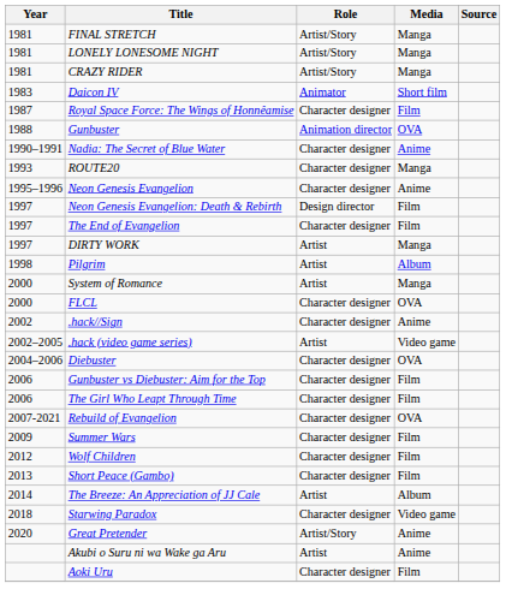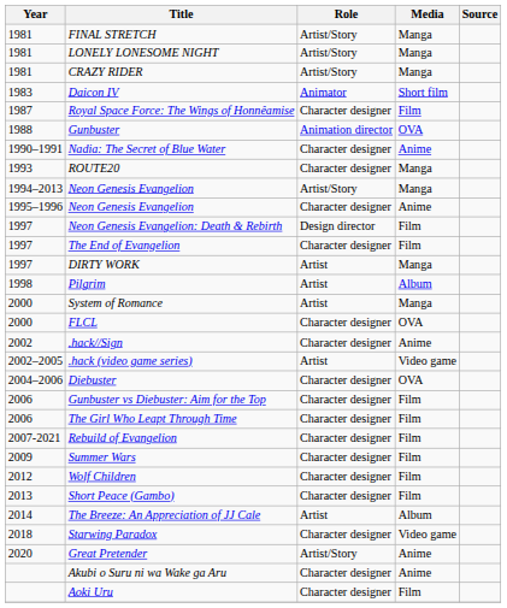+ row: 1994–2013 | Neon Genesis Evangelion | Artist/Story | Manga
Rebuild of Evangelion | Media: OVA -> Film
Akubi o Suru ni wa Wake ga Aru | Role: Artist -> Character designer
